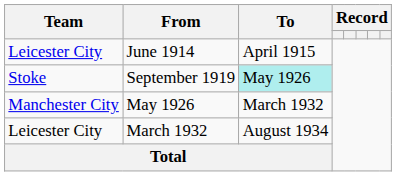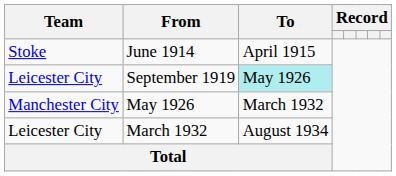June 1914 | Team: Leicester City -> Stoke
September 1919 | Team: Stoke -> Leicester City
